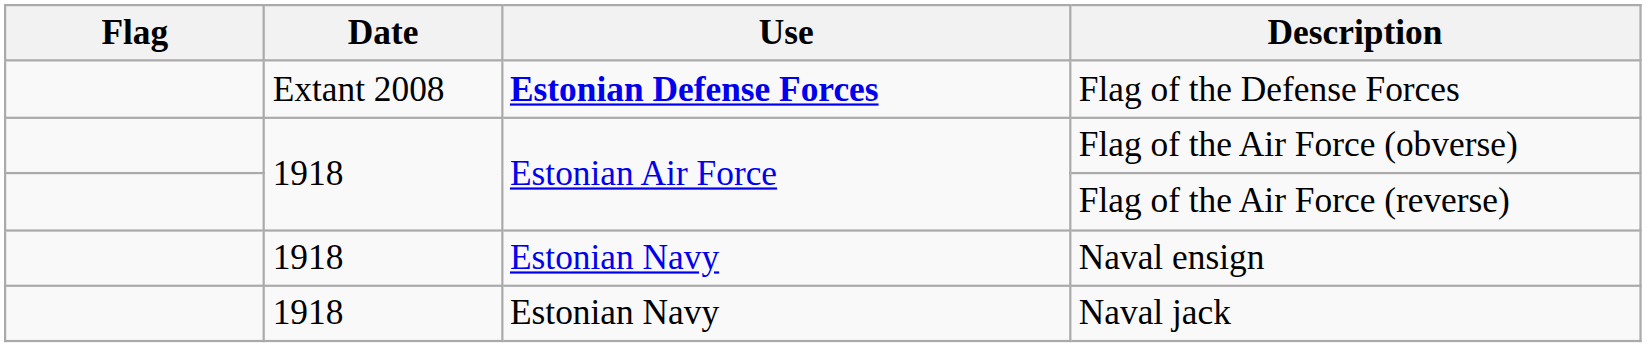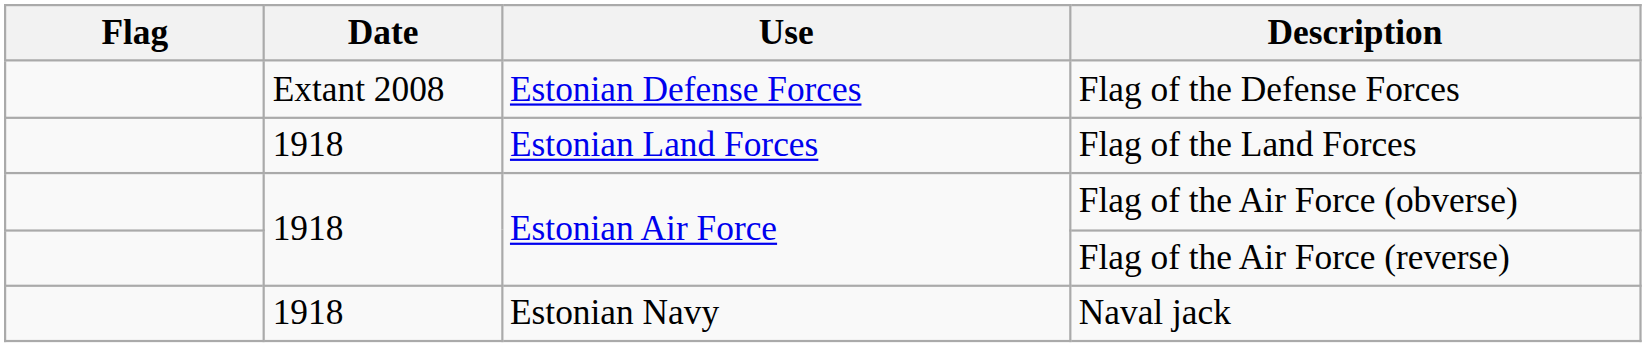Flag of the Defense Forces | Use: bold -> normal
+ row: 1918 | Estonian Land Forces | Flag of the Land Forces
- row: 1918 | Estonian Navy | Naval ensign
